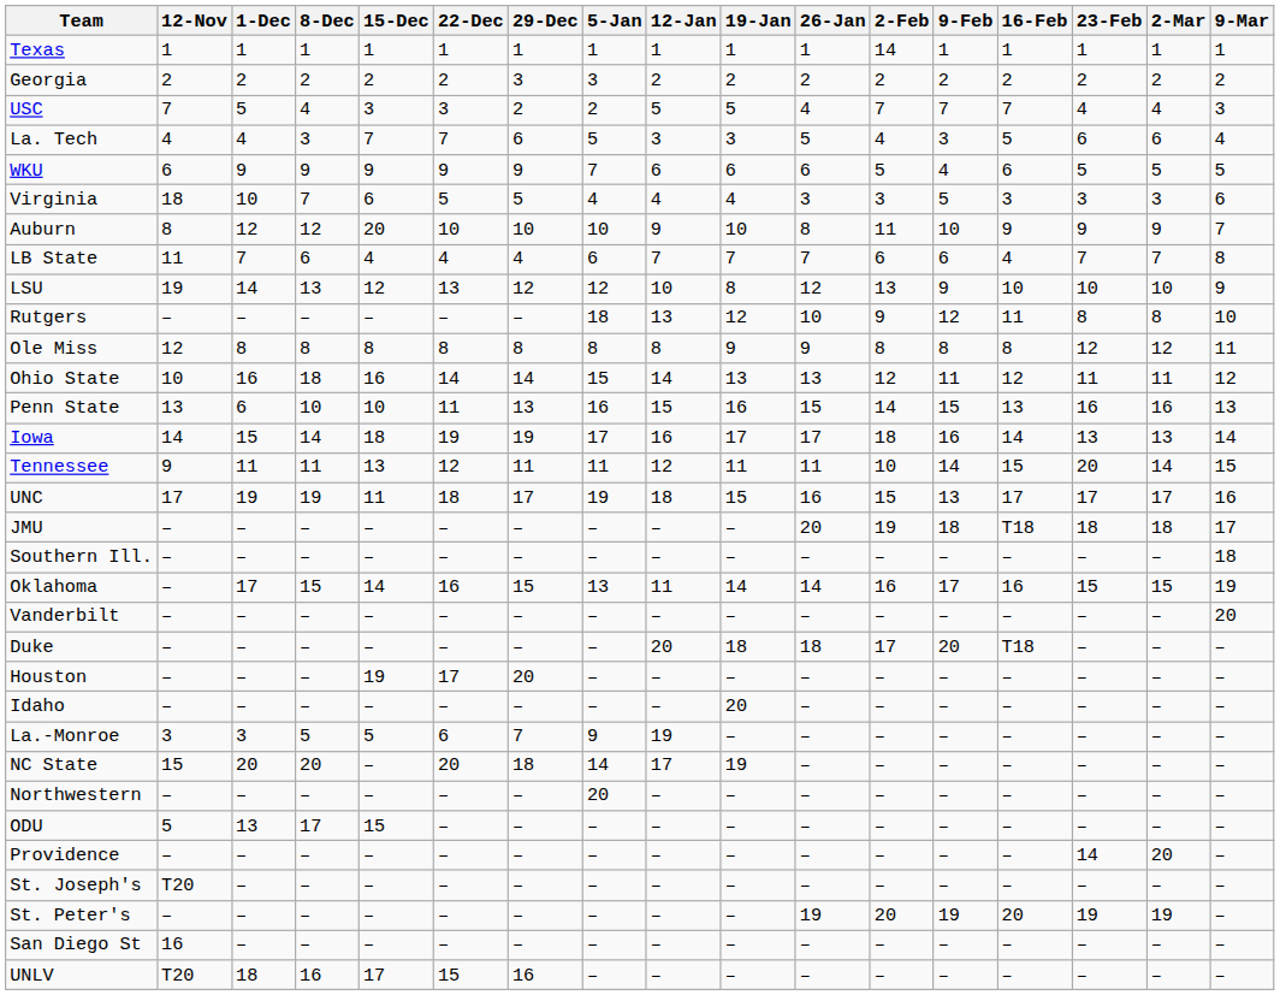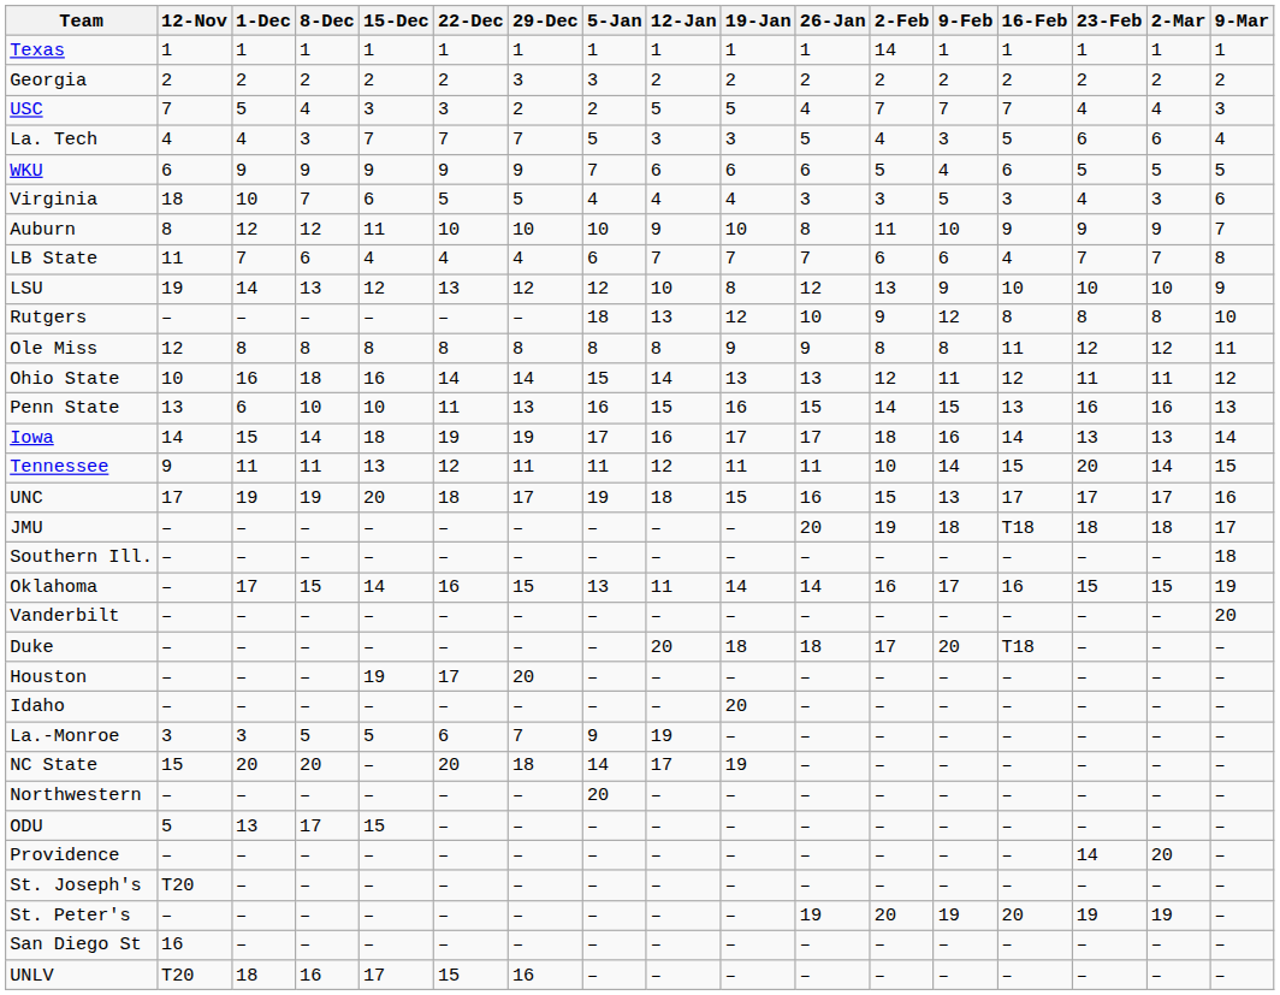La. Tech | 29-Dec: 6 -> 7
Virginia | 23-Feb: 3 -> 4
Auburn | 15-Dec: 20 -> 11
Rutgers | 16-Feb: 11 -> 8
Ole Miss | 16-Feb: 8 -> 11
UNC | 15-Dec: 11 -> 20
